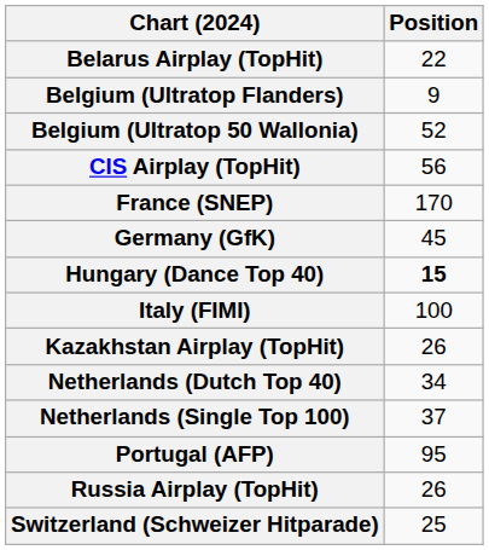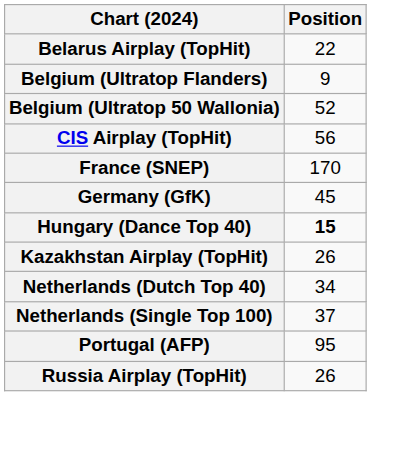- row: Italy (FIMI) | 100
- row: Switzerland (Schweizer Hitparade) | 25
